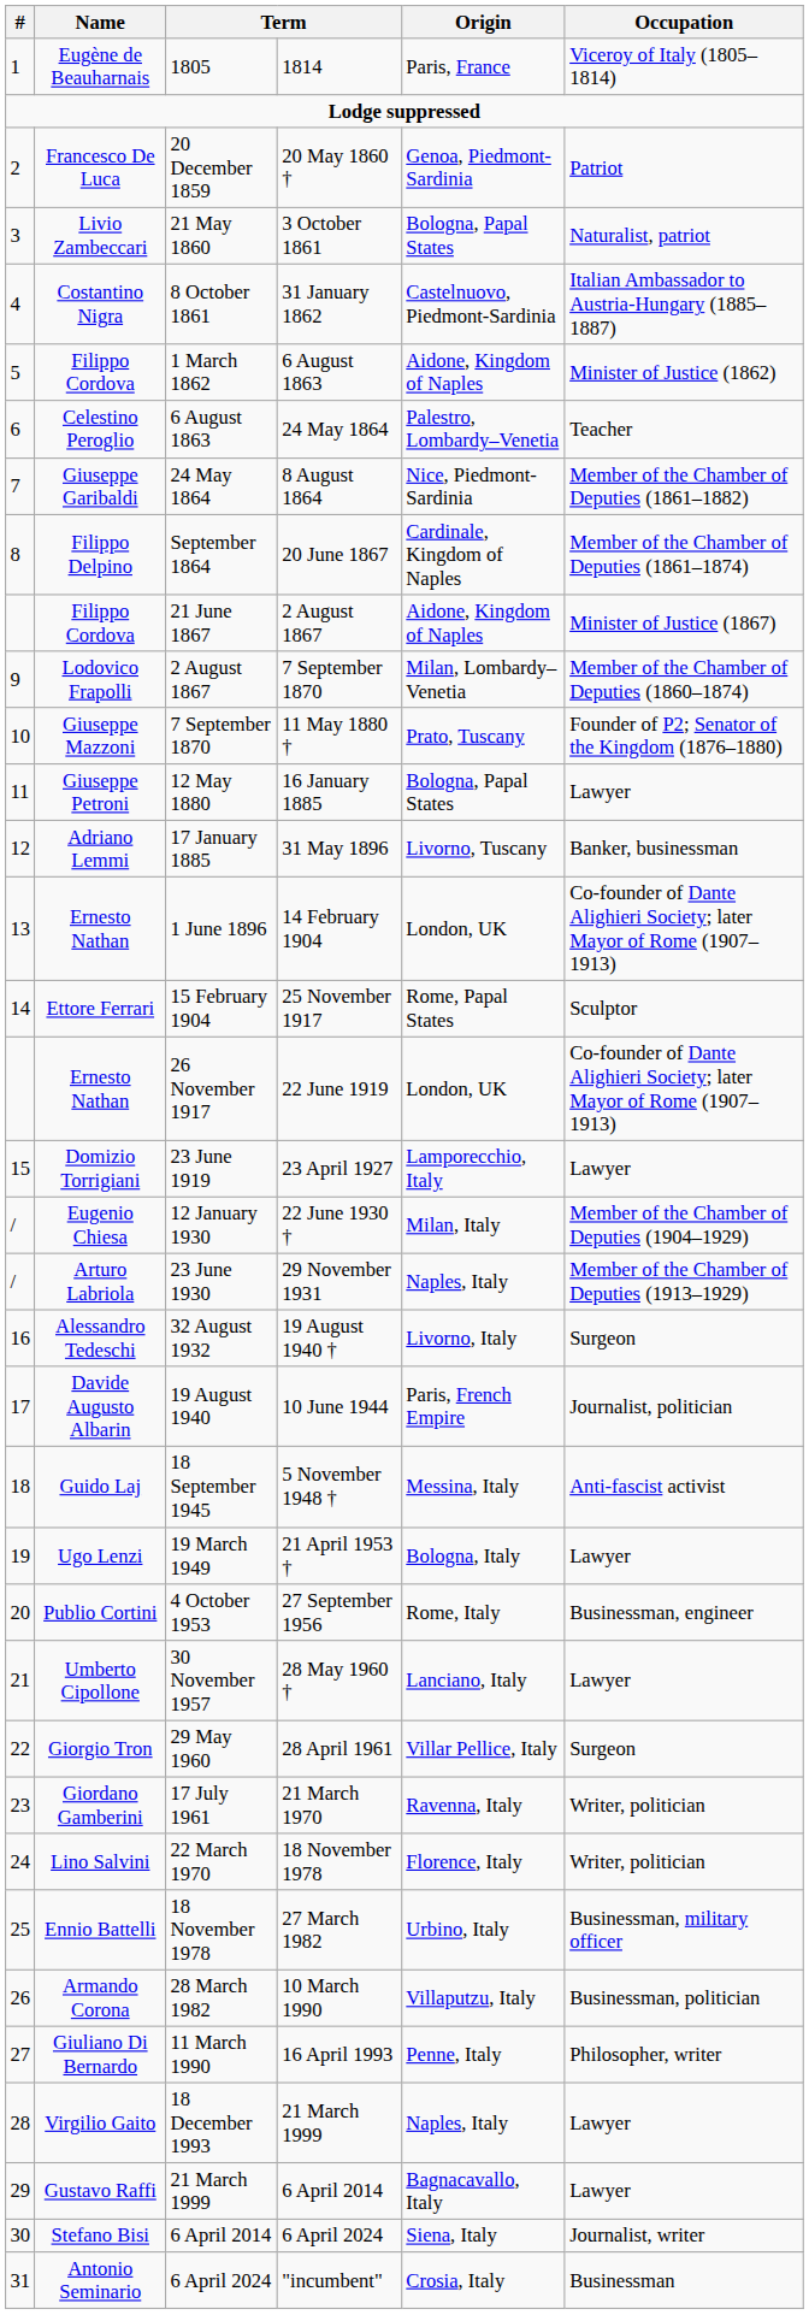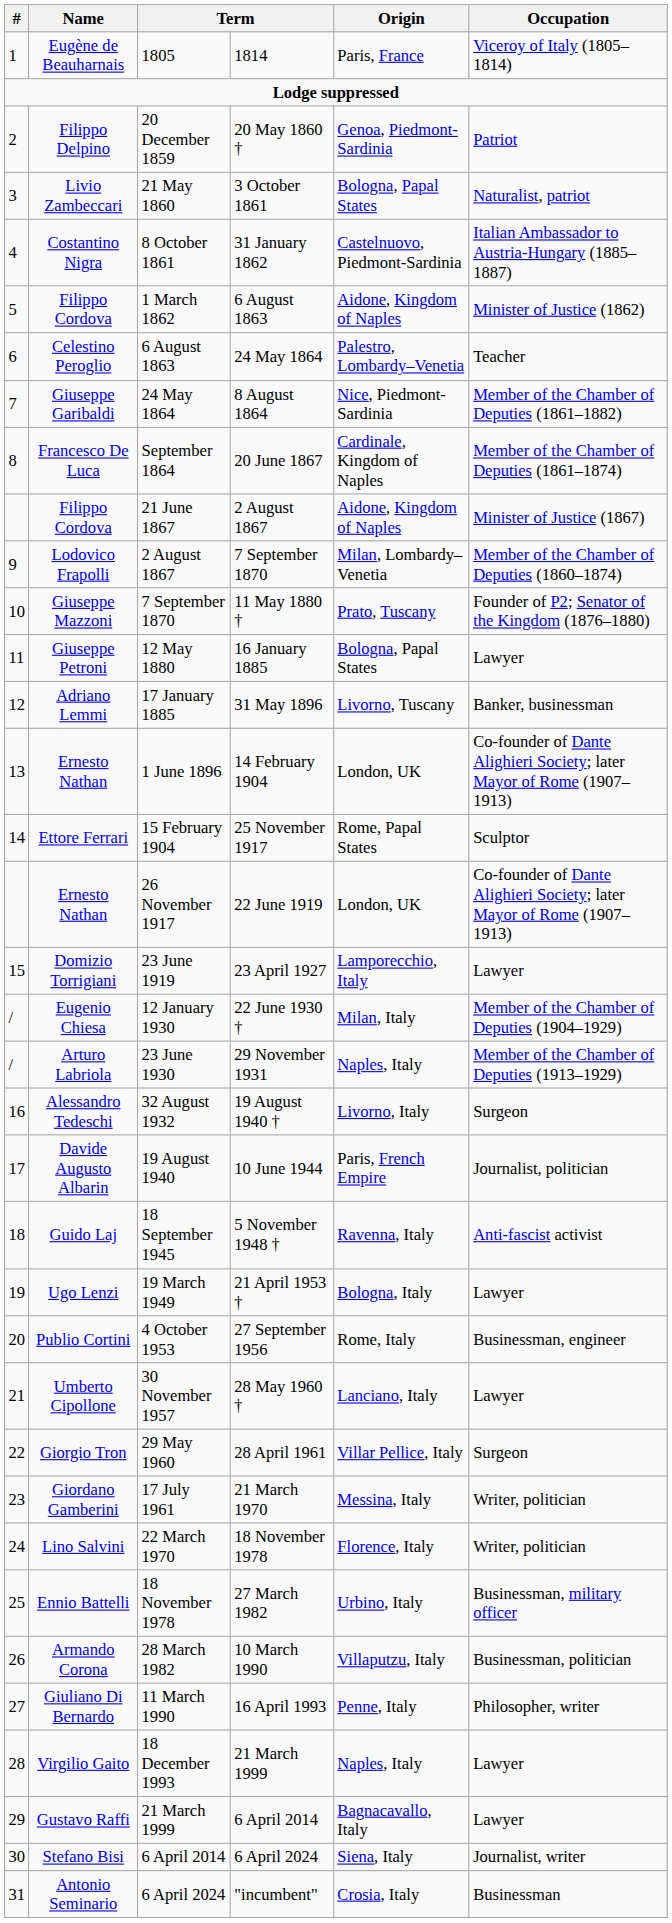20 December 1859 | Name: Francesco De Luca -> Filippo Delpino
September 1864 | Name: Filippo Delpino -> Francesco De Luca
18 September 1945 | Origin: Messina, Italy -> Ravenna, Italy
17 July 1961 | Origin: Ravenna, Italy -> Messina, Italy
